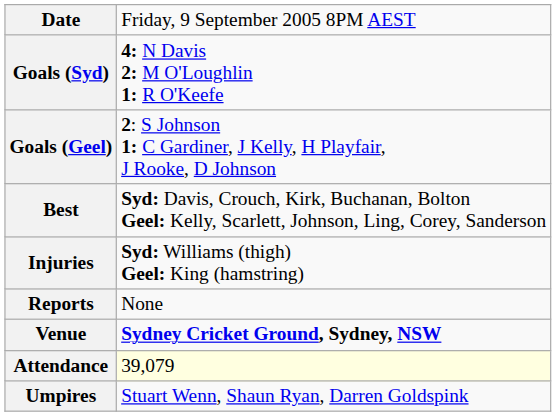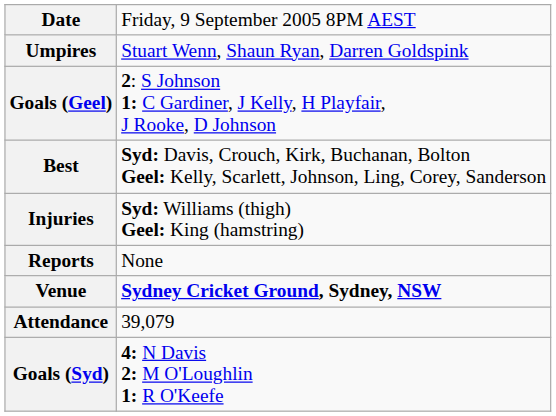rows swapped: Goals (Syd) <-> Umpires
Attendance | column 2: lightyellow background -> no background
